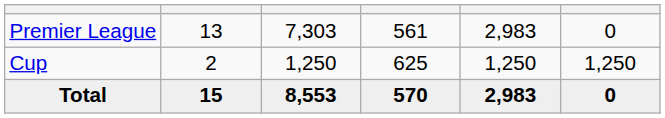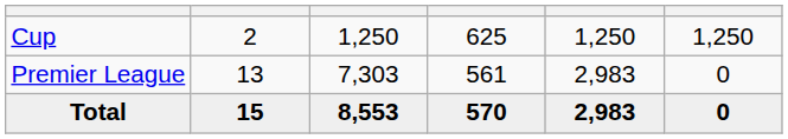rows swapped: Premier League <-> Cup
